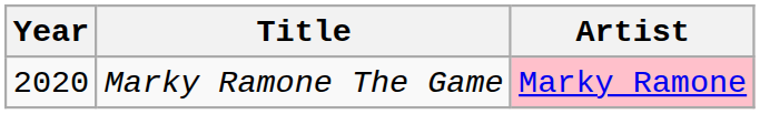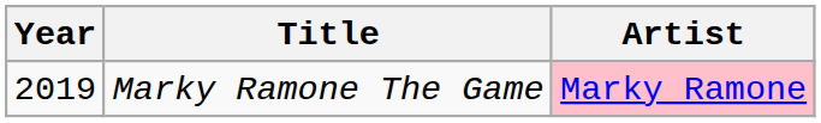Marky Ramone The Game | Year: 2020 -> 2019
